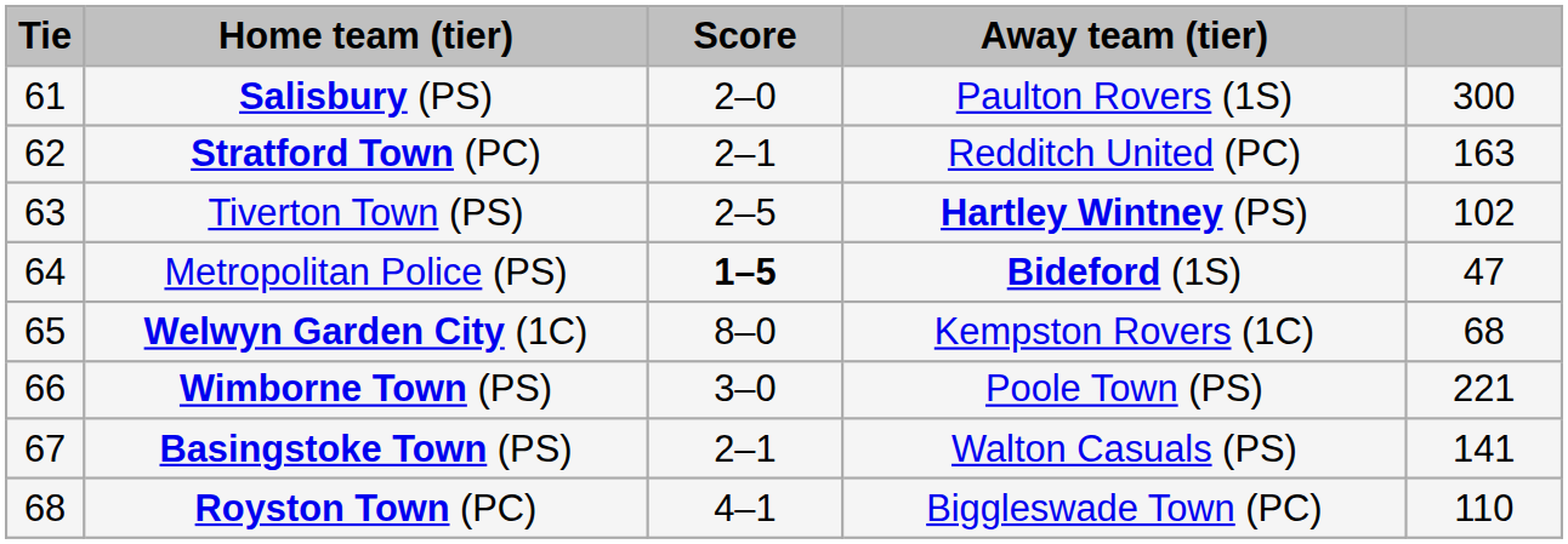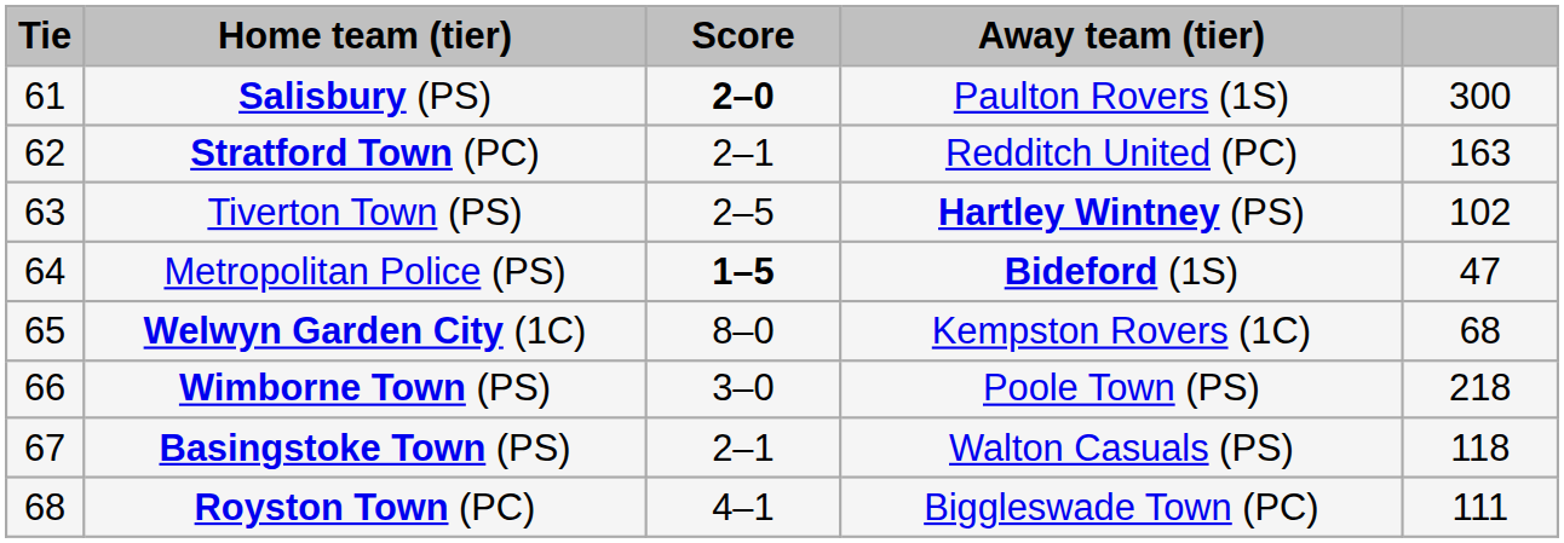Salisbury (PS) | Score: normal -> bold
Wimborne Town (PS) | column 5: 221 -> 218
Basingstoke Town (PS) | column 5: 141 -> 118
Royston Town (PC) | column 5: 110 -> 111
